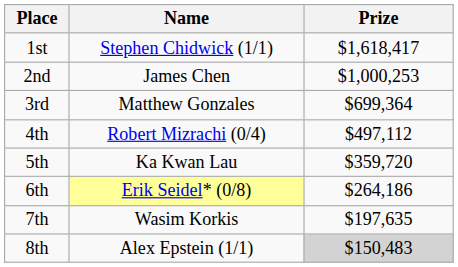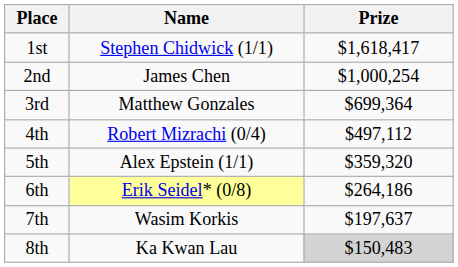2nd | Prize: $1,000,253 -> $1,000,254
5th | Name: Ka Kwan Lau -> Alex Epstein (1/1)
5th | Prize: $359,720 -> $359,320
7th | Prize: $197,635 -> $197,637
8th | Name: Alex Epstein (1/1) -> Ka Kwan Lau
